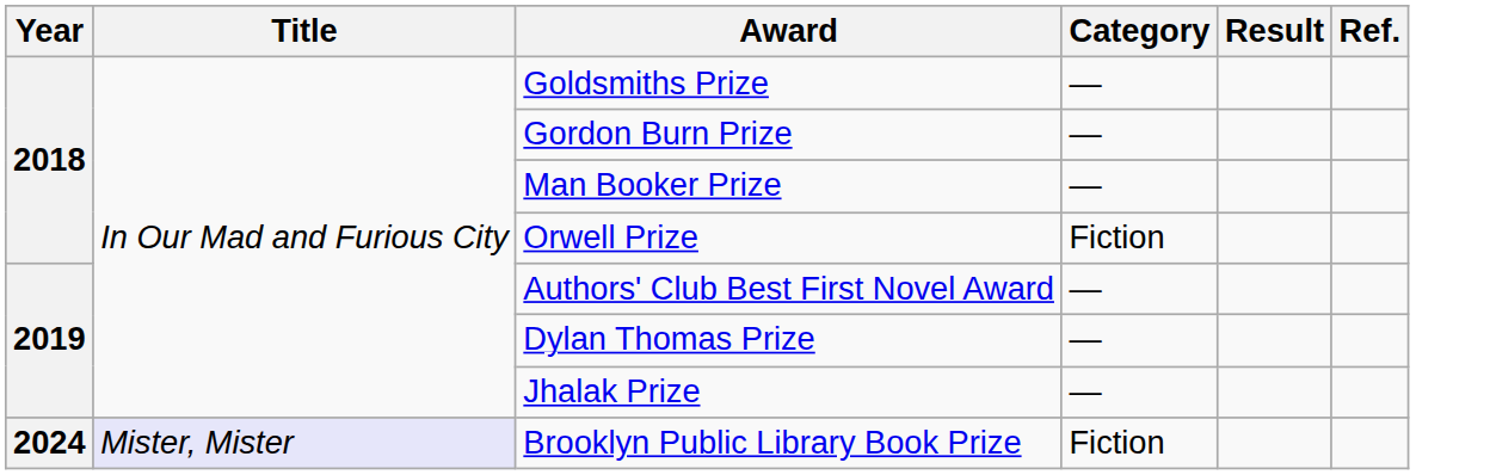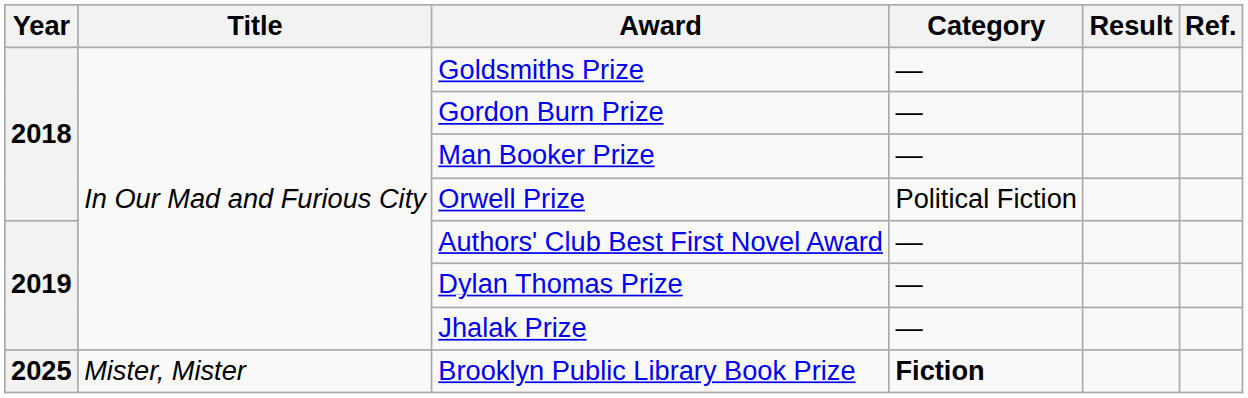Orwell Prize | Category: Fiction -> Political Fiction
Brooklyn Public Library Book Prize | Year: 2024 -> 2025
Brooklyn Public Library Book Prize | Title: lavender background -> no background
Brooklyn Public Library Book Prize | Category: normal -> bold
